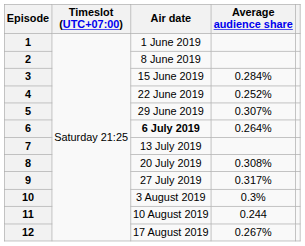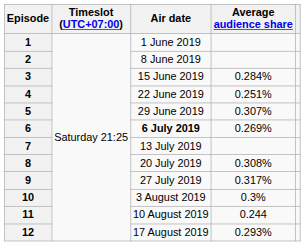4 | Average audience share: 0.252% -> 0.251%
6 | Average audience share: 0.264% -> 0.269%
12 | Average audience share: 0.267% -> 0.293%
